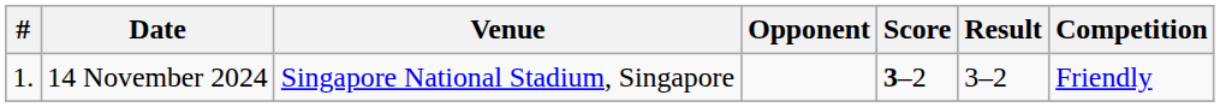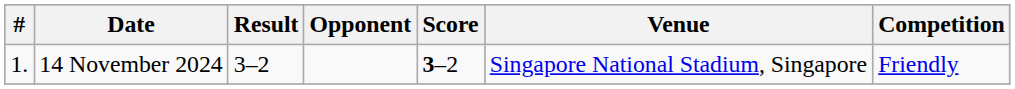columns swapped: Venue <-> Result
